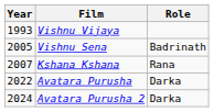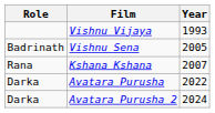columns swapped: Year <-> Role
